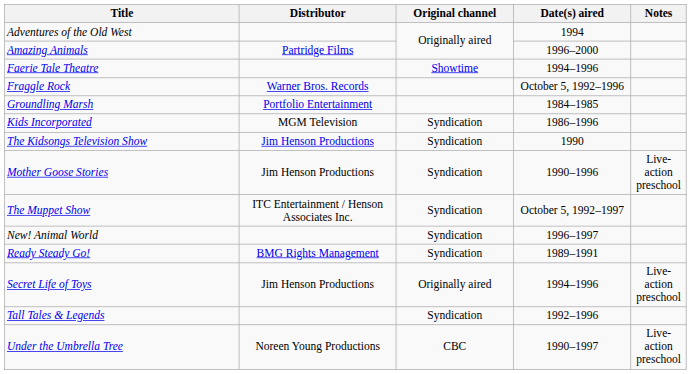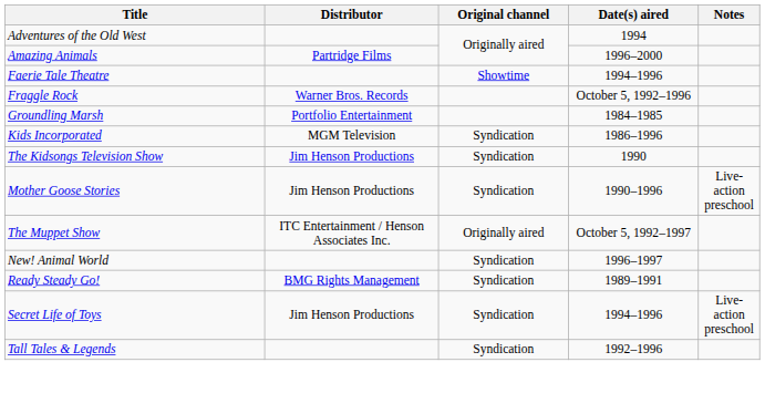The Muppet Show | Original channel: Syndication -> Originally aired
Secret Life of Toys | Original channel: Originally aired -> Syndication
- row: Under the Umbrella Tree | Noreen Young Productions | CBC | 1990–1997 | Live-action preschool
